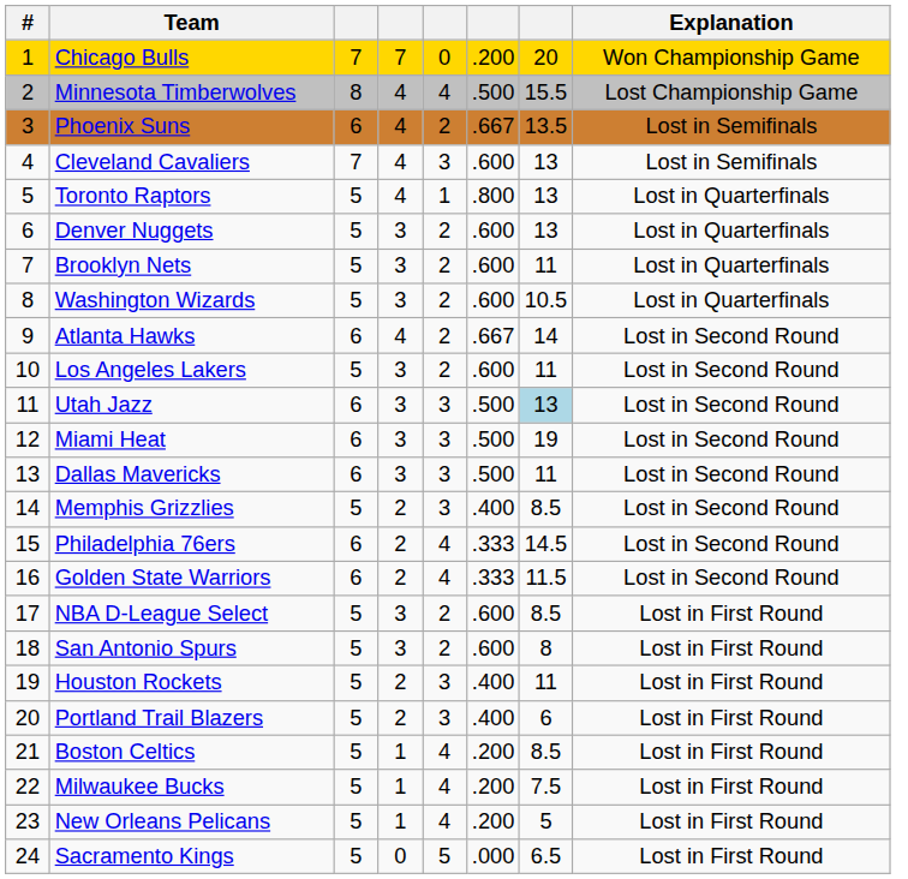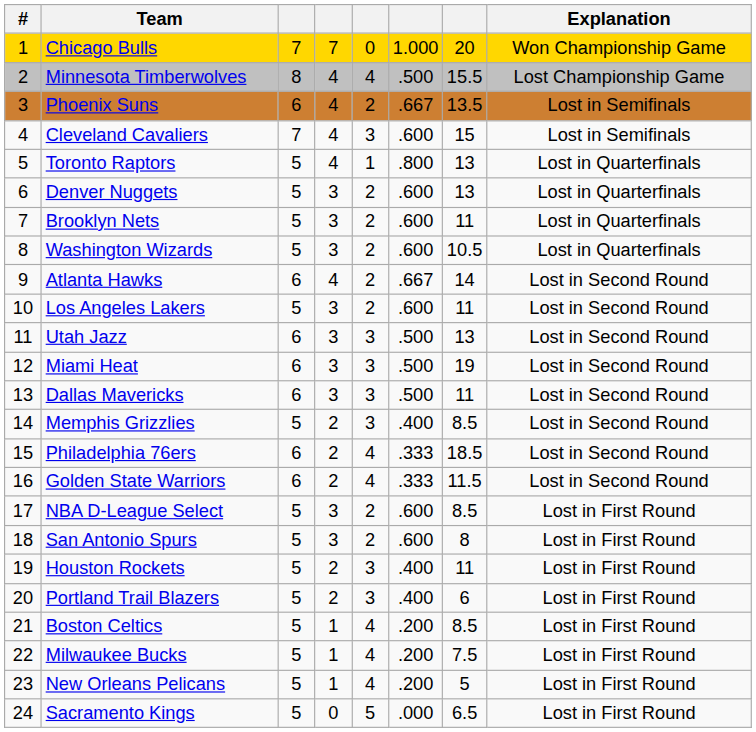Chicago Bulls | column 6: .200 -> 1.000
Cleveland Cavaliers | column 7: 13 -> 15
Utah Jazz | column 7: lightblue background -> no background
Philadelphia 76ers | column 7: 14.5 -> 18.5
